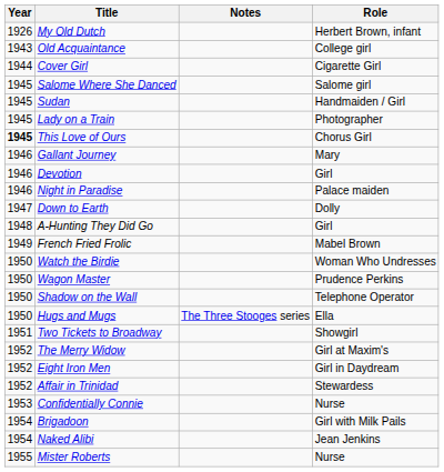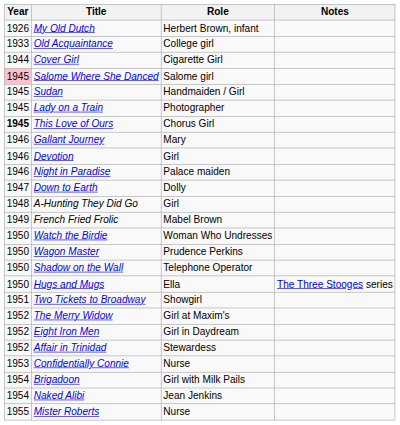columns swapped: Role <-> Notes
Old Acquaintance | Year: 1943 -> 1933
Salome Where She Danced | Year: no background -> pink background
